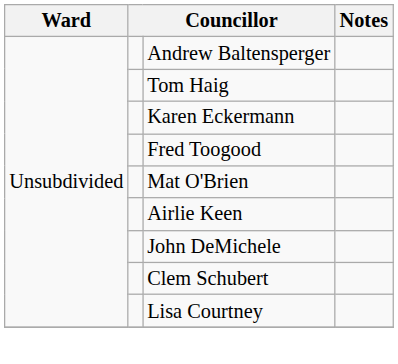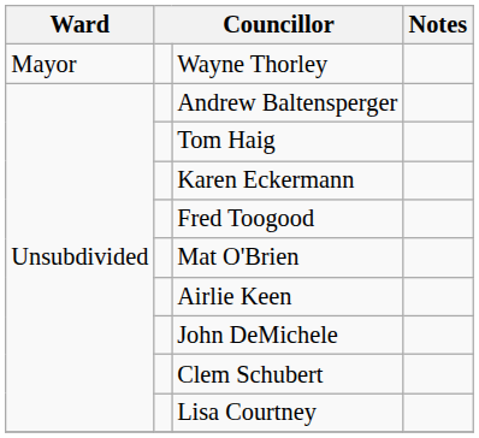+ row: Mayor | Wayne Thorley
